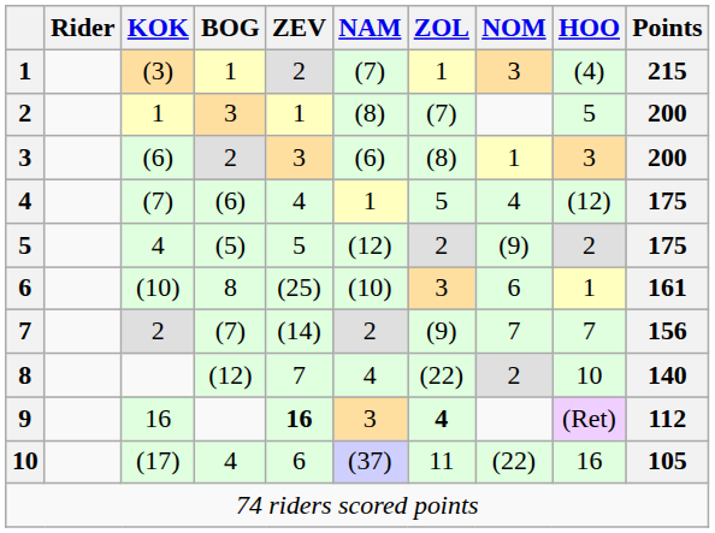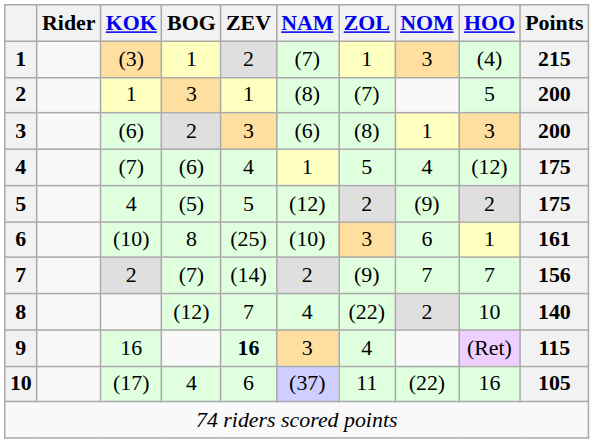9 | ZOL: bold -> normal
9 | Points: 112 -> 115
